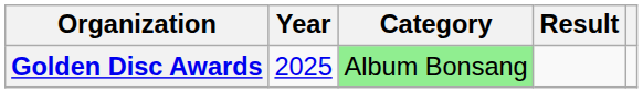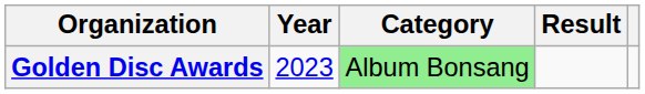Golden Disc Awards | Year: 2025 -> 2023
